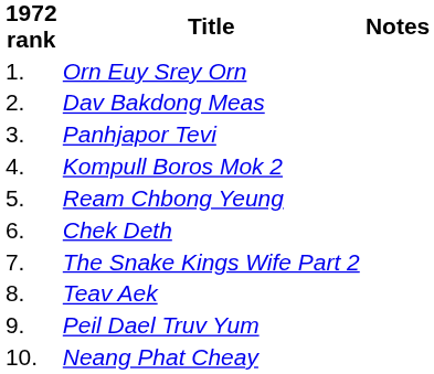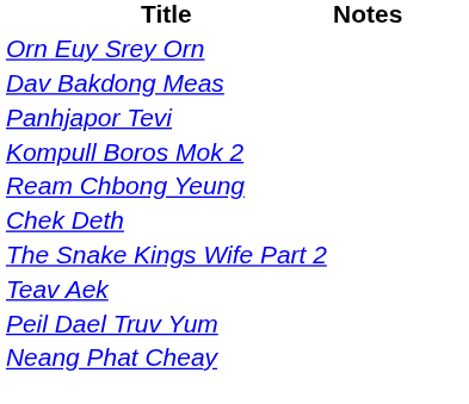- column: 1972 rank | 1. | 2. | 3. | 4. | 5. | 6. | 7. | 8. | 9. | 10.
